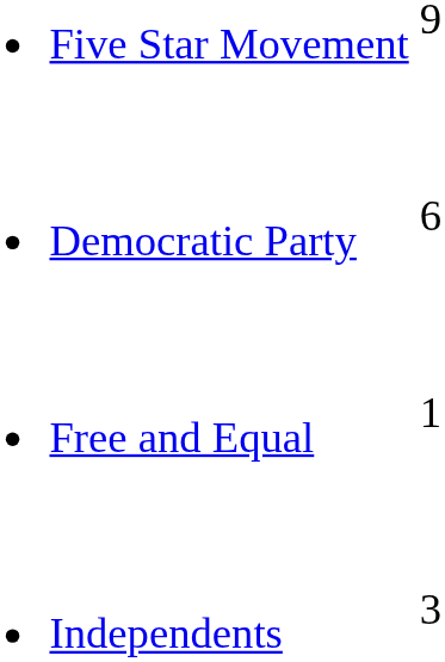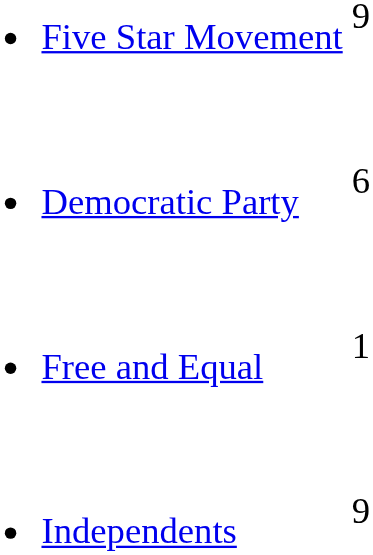Independents | column 2: 3 -> 9
